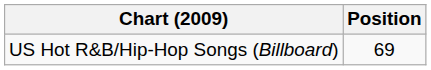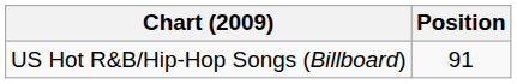US Hot R&B/Hip-Hop Songs (Billboard) | Position: 69 -> 91
